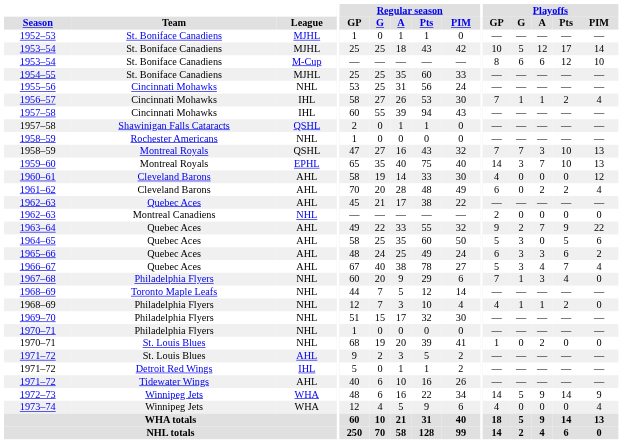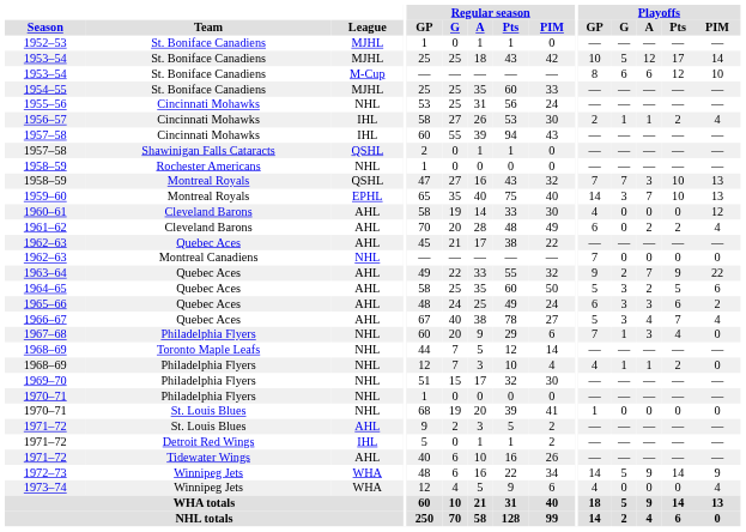1956–57 | Playoffs / GP: 7 -> 2
1962–63 / Montreal Canadiens | Playoffs / GP: 2 -> 7
1964–65 | Playoffs / A: 0 -> 2
1970–71 / St. Louis Blues | Playoffs / A: 2 -> 0
